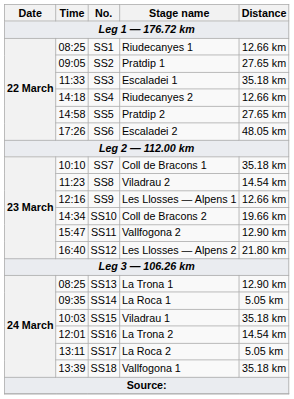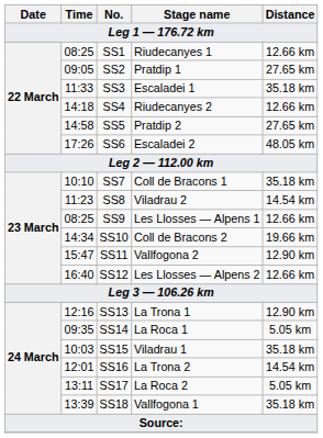SS9 | Time: 12:16 -> 08:25
SS12 | Distance: 21.80 km -> 12.66 km
SS13 | Time: 08:25 -> 12:16
